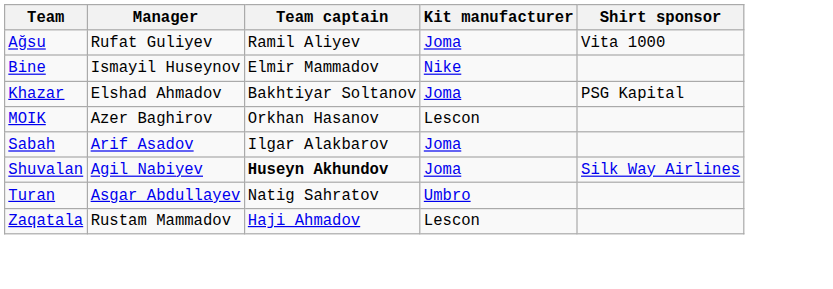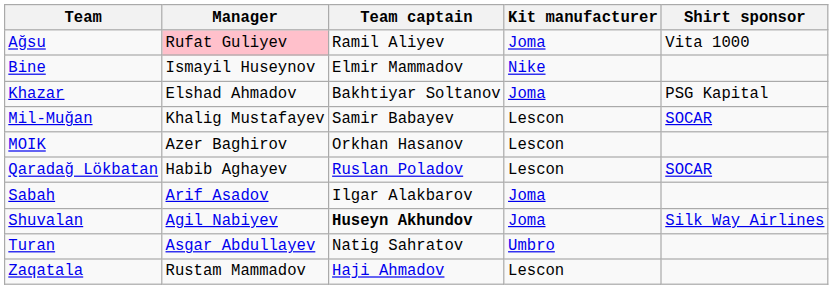Ağsu | Manager: no background -> pink background
+ row: Mil-Muğan | Khalig Mustafayev | Samir Babayev | Lescon | SOCAR
+ row: Qaradağ Lökbatan | Habib Aghayev | Ruslan Poladov | Lescon | SOCAR
